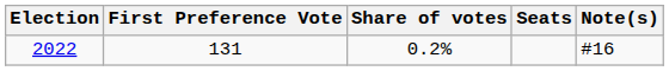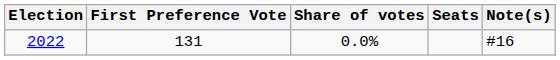2022 | Share of votes: 0.2% -> 0.0%
